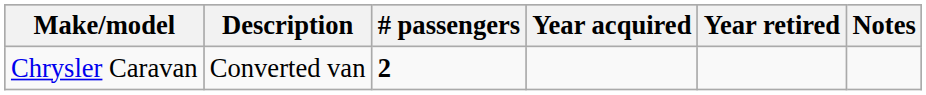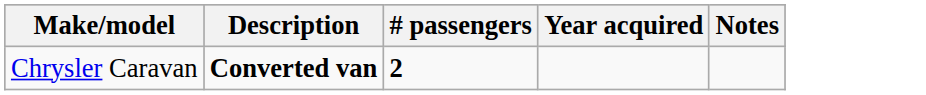- column: Year retired
Chrysler Caravan | Description: normal -> bold
